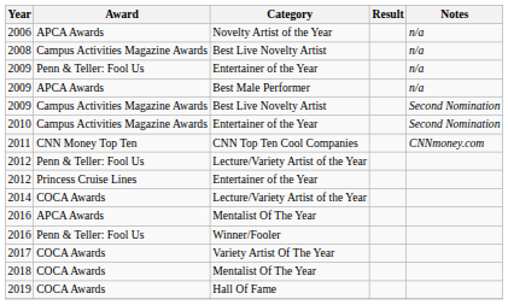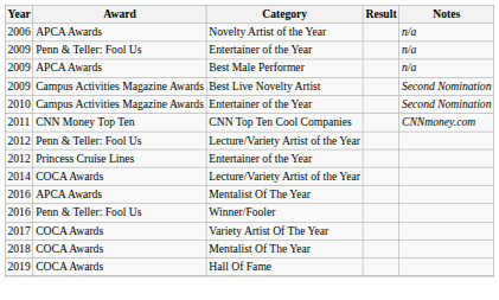- row: 2008 | Campus Activities Magazine Awards | Best Live Novelty Artist | n/a
